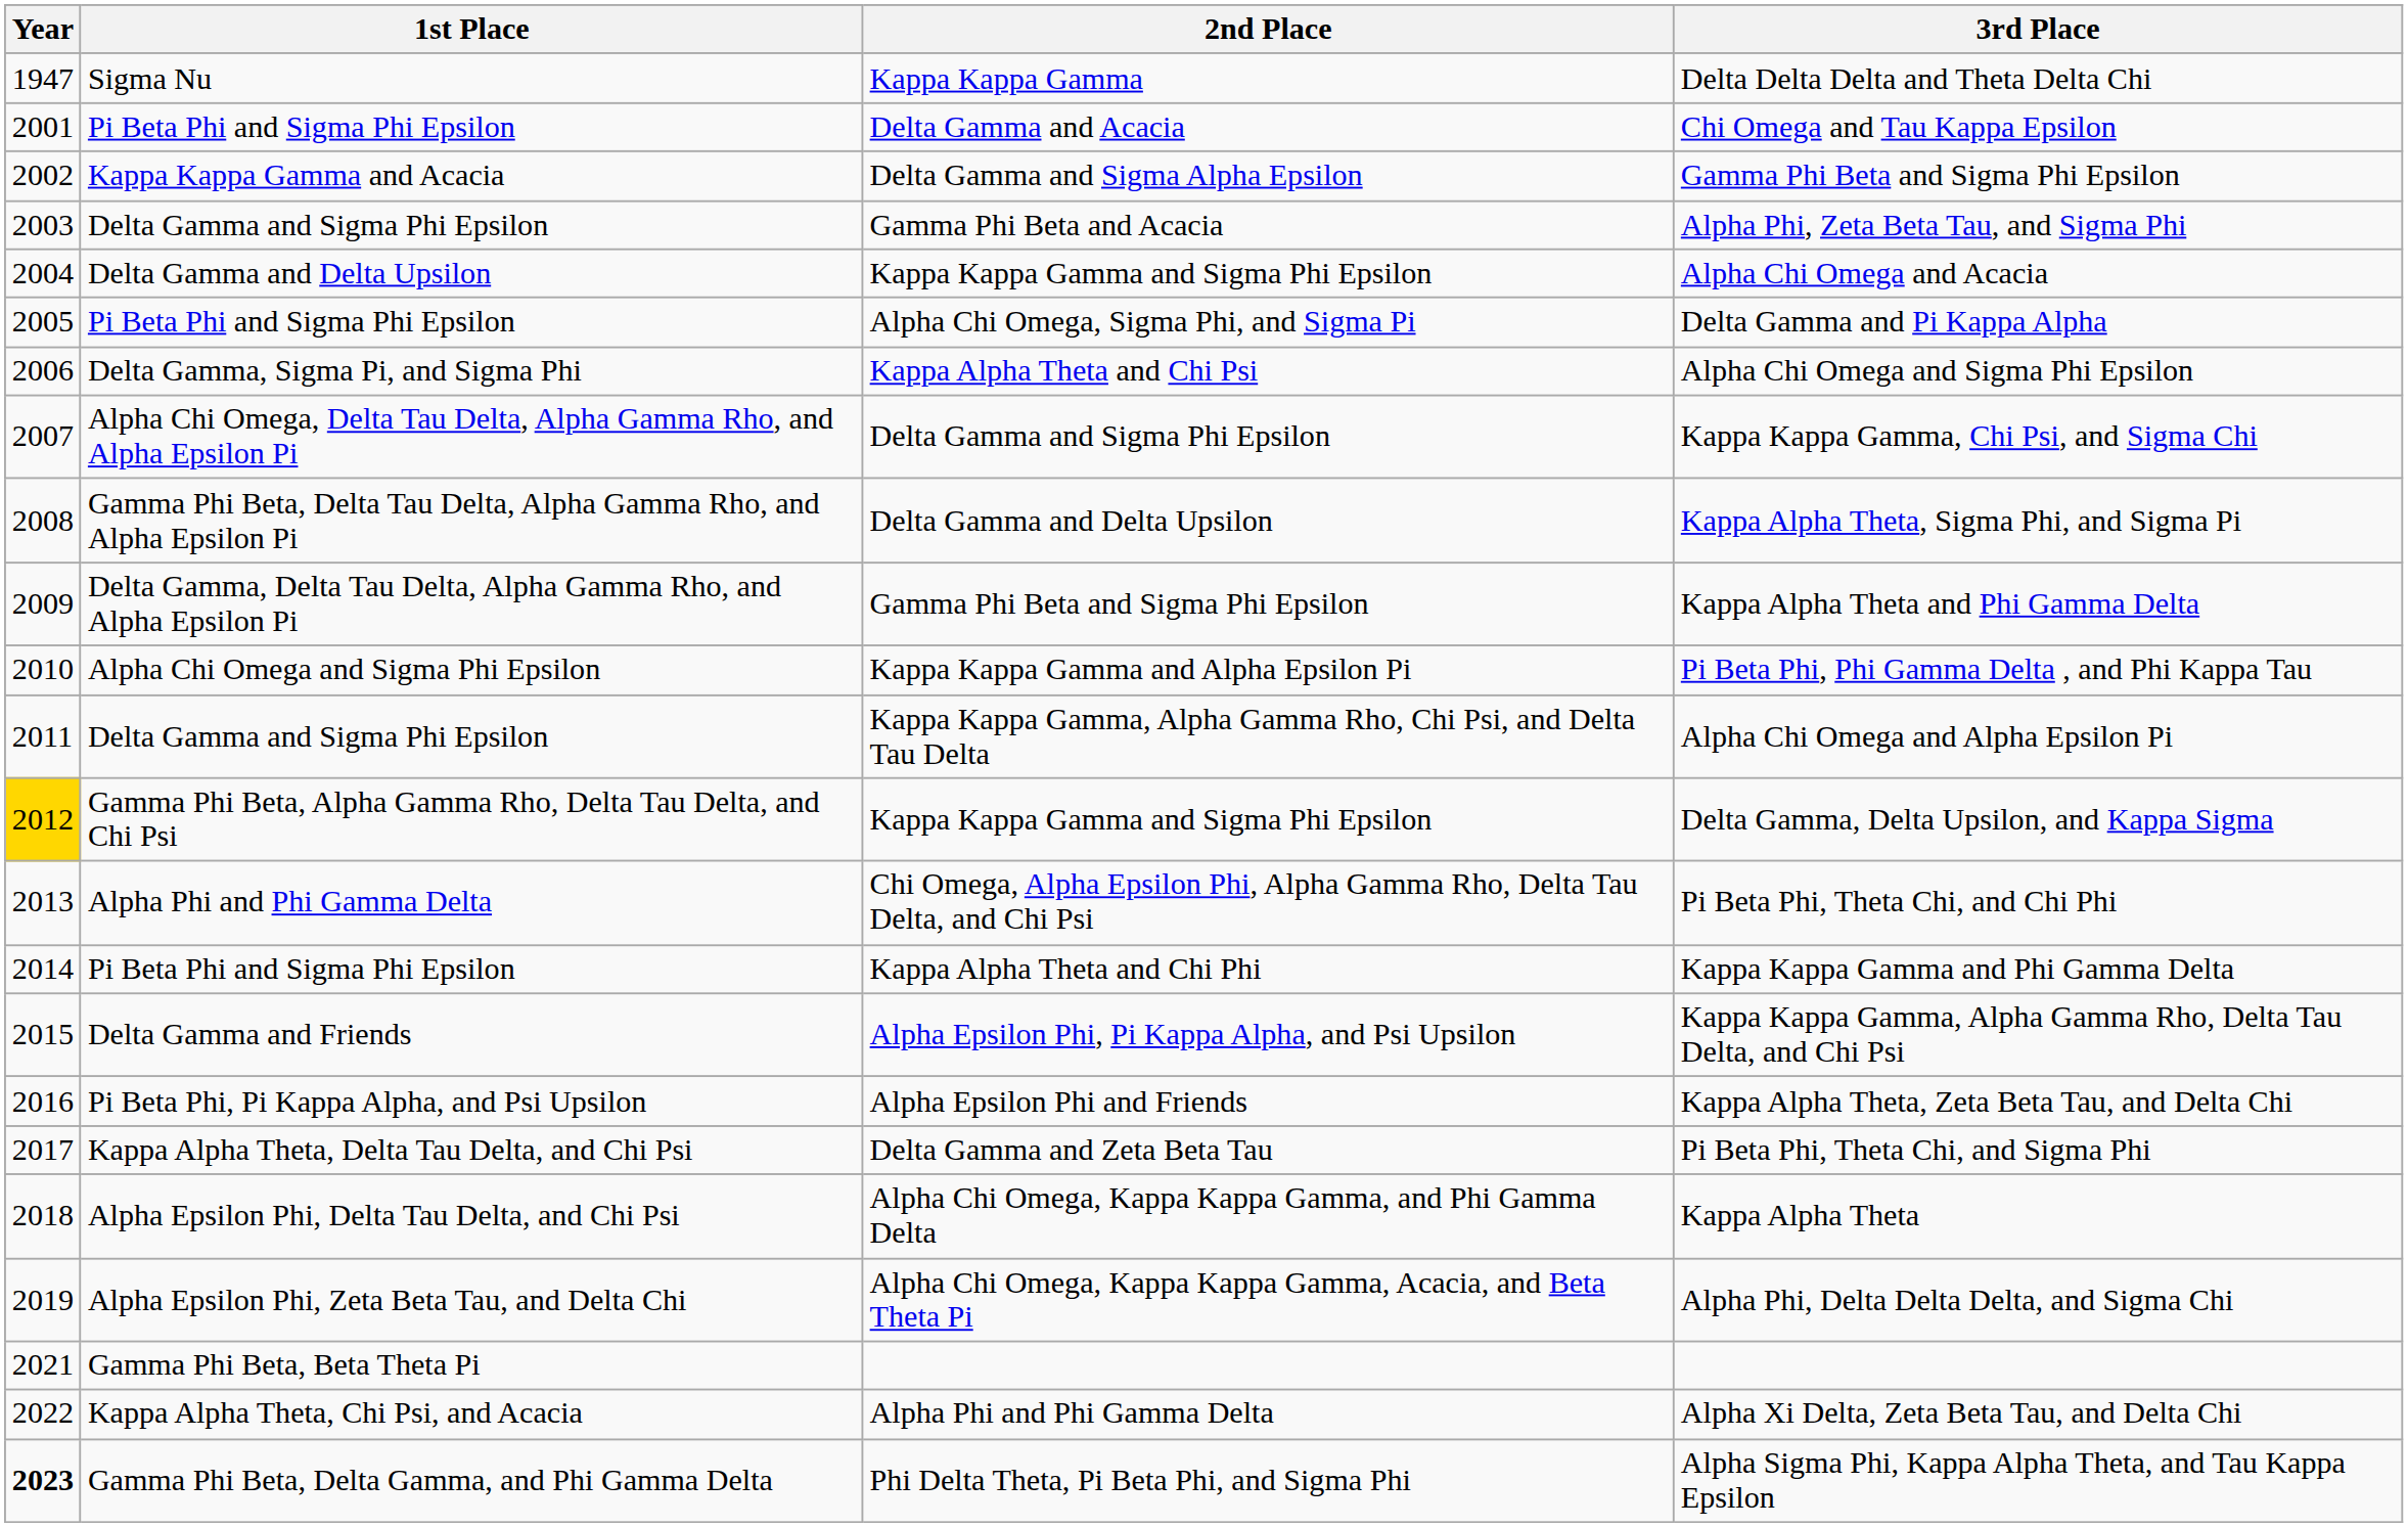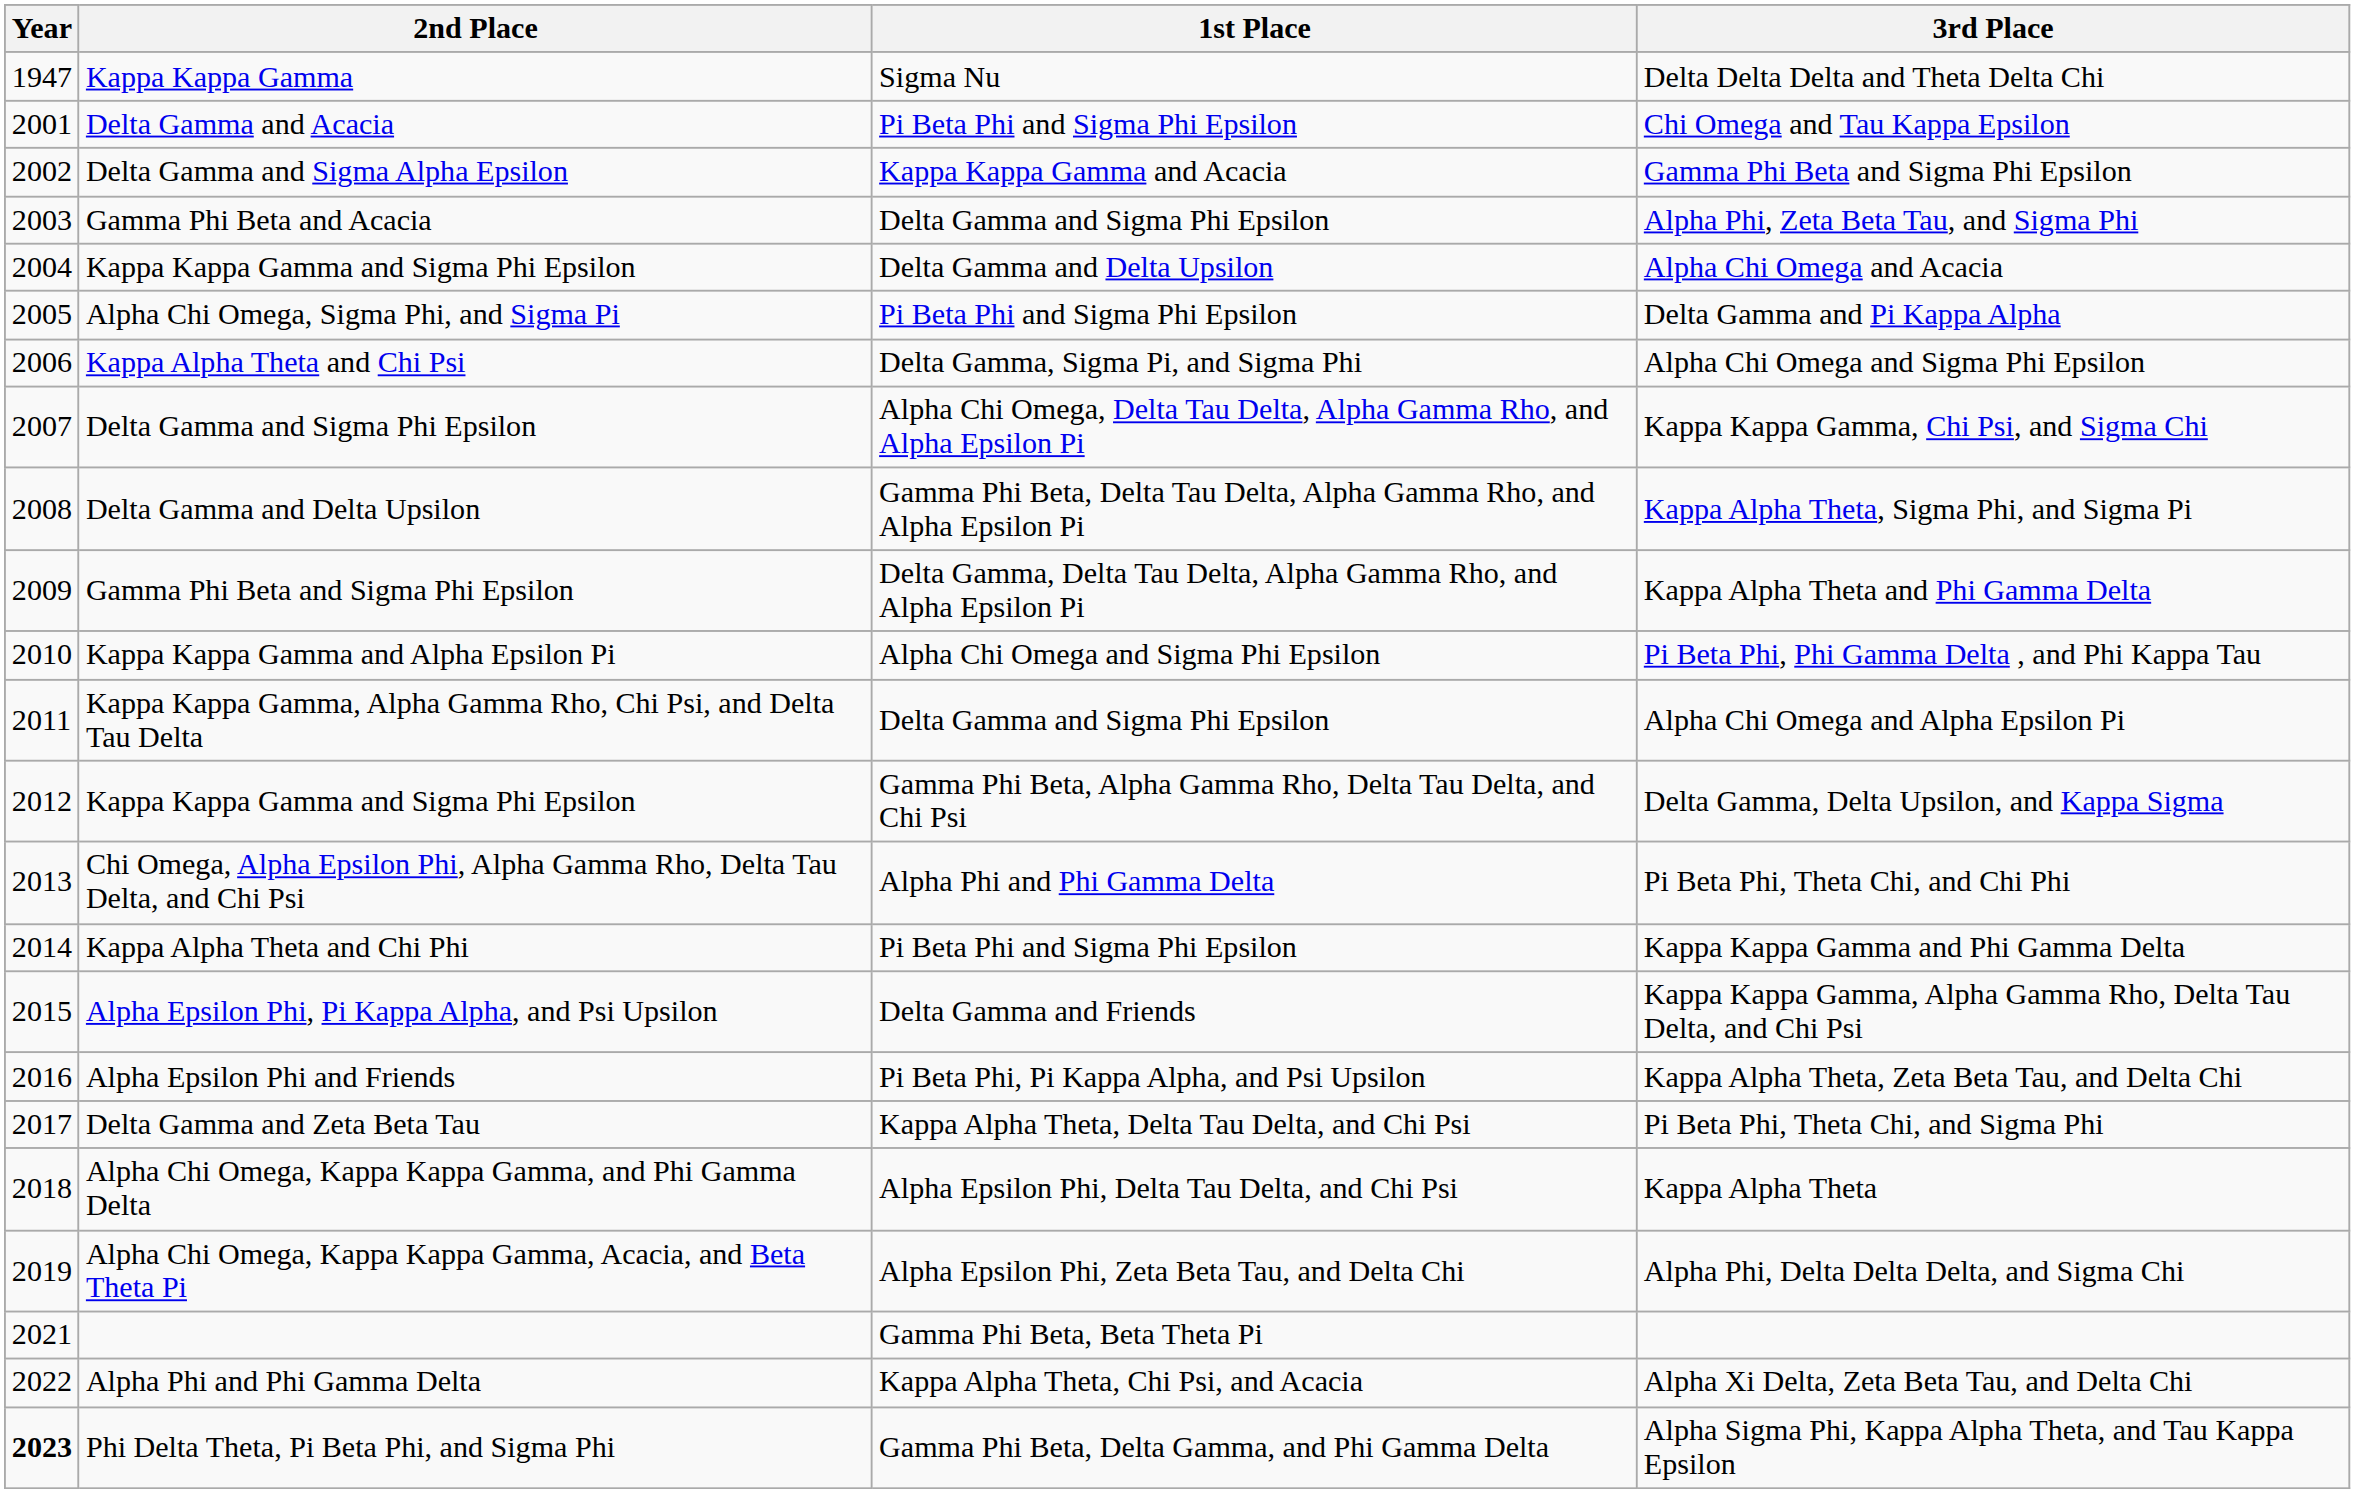columns swapped: 1st Place <-> 2nd Place
Delta Gamma, Delta Upsilon, and Kappa Sigma | Year: gold background -> no background
